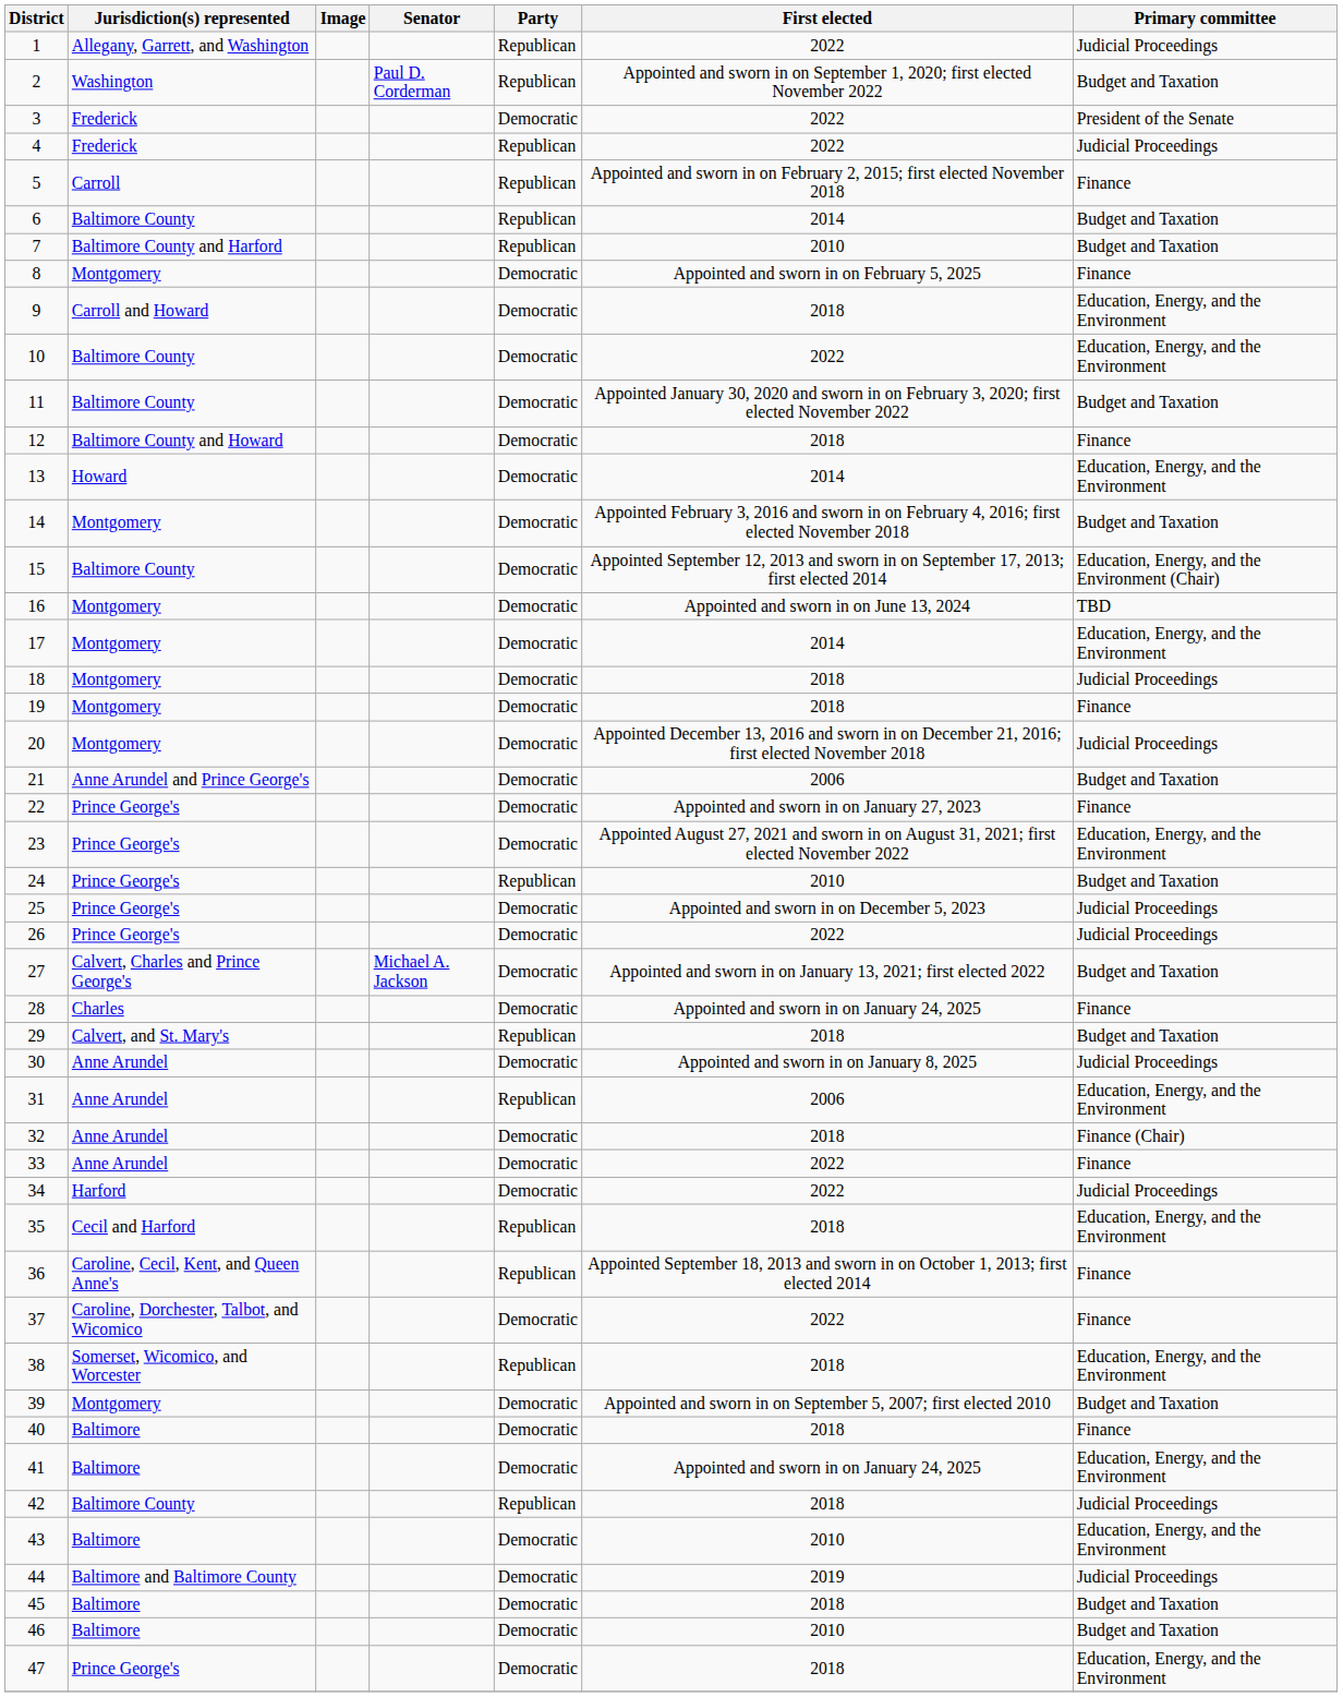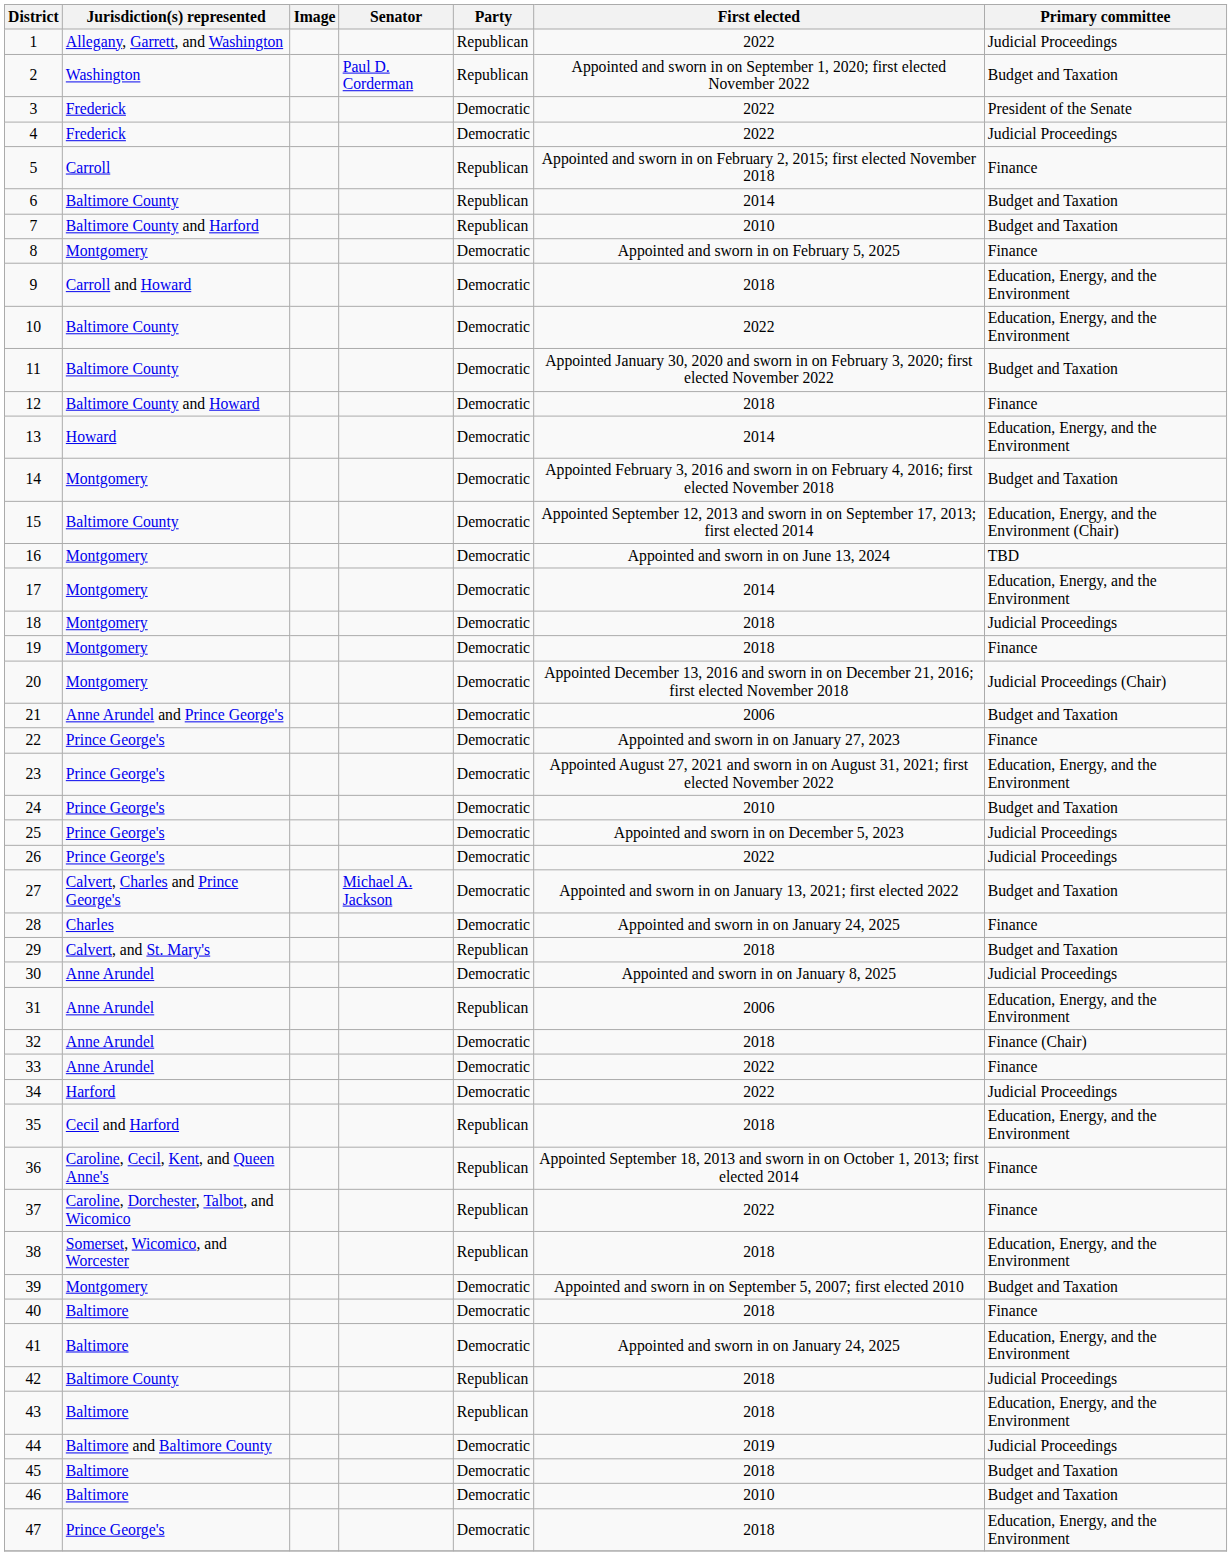4 | Party: Republican -> Democratic
20 | Primary committee: Judicial Proceedings -> Judicial Proceedings (Chair)
24 | Party: Republican -> Democratic
37 | Party: Democratic -> Republican
43 | Party: Democratic -> Republican
43 | First elected: 2010 -> 2018
